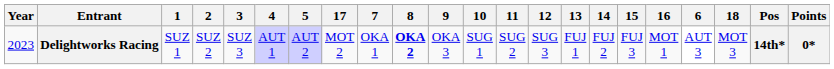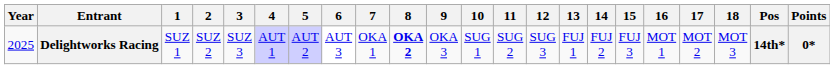columns swapped: 6 <-> 17
Delightworks Racing | Year: 2023 -> 2025
